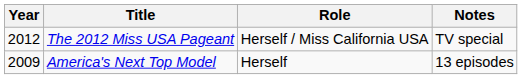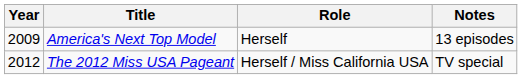rows swapped: America's Next Top Model <-> The 2012 Miss USA Pageant
